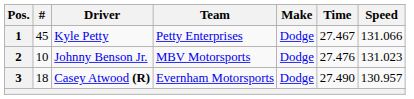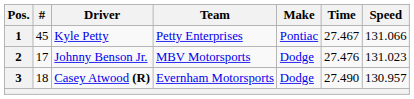1 | Make: Dodge -> Pontiac
2 | #: 10 -> 17
